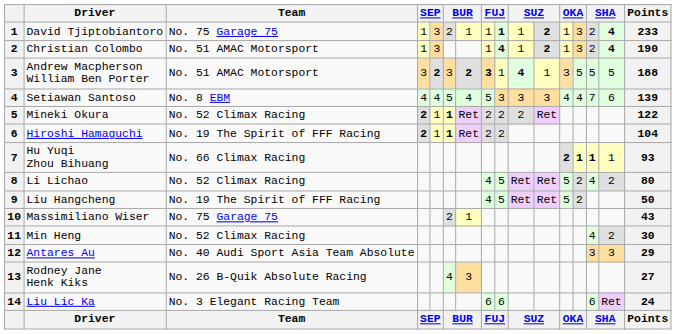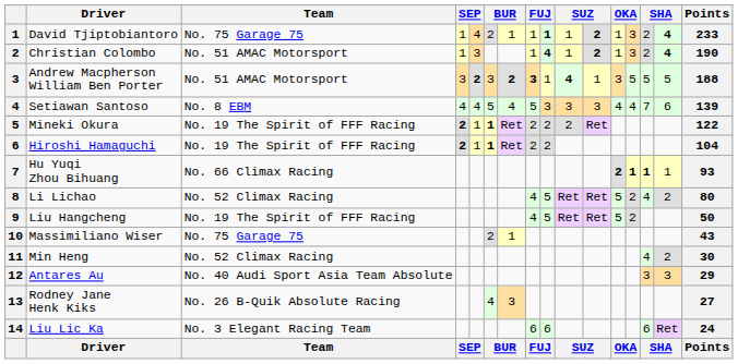David Tjiptobiantoro | column 5: 3 -> 4
Mineki Okura | Team: No. 52 Climax Racing -> No. 19 The Spirit of FFF Racing
